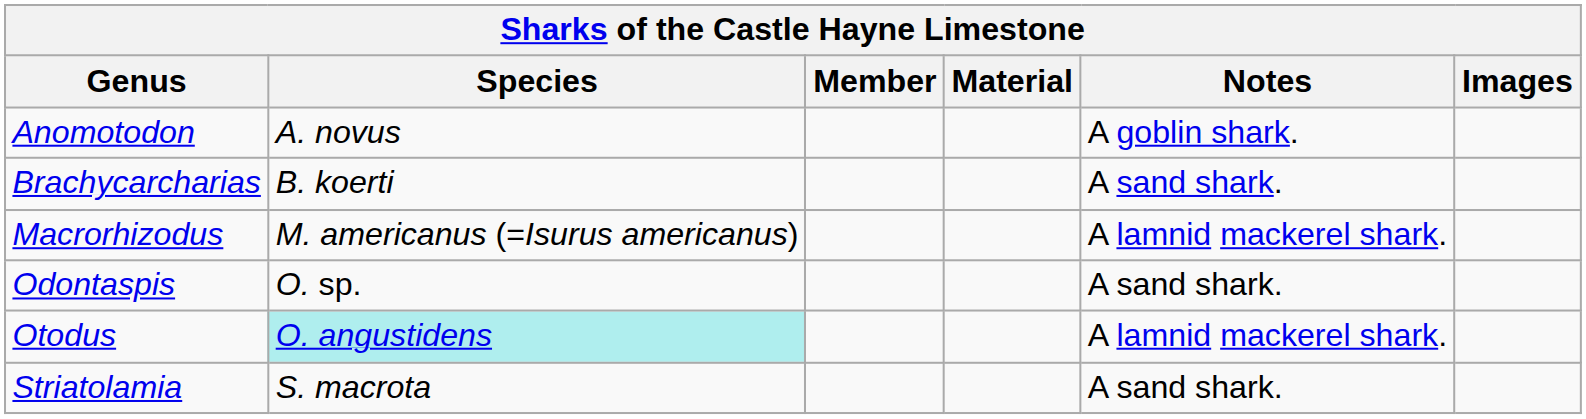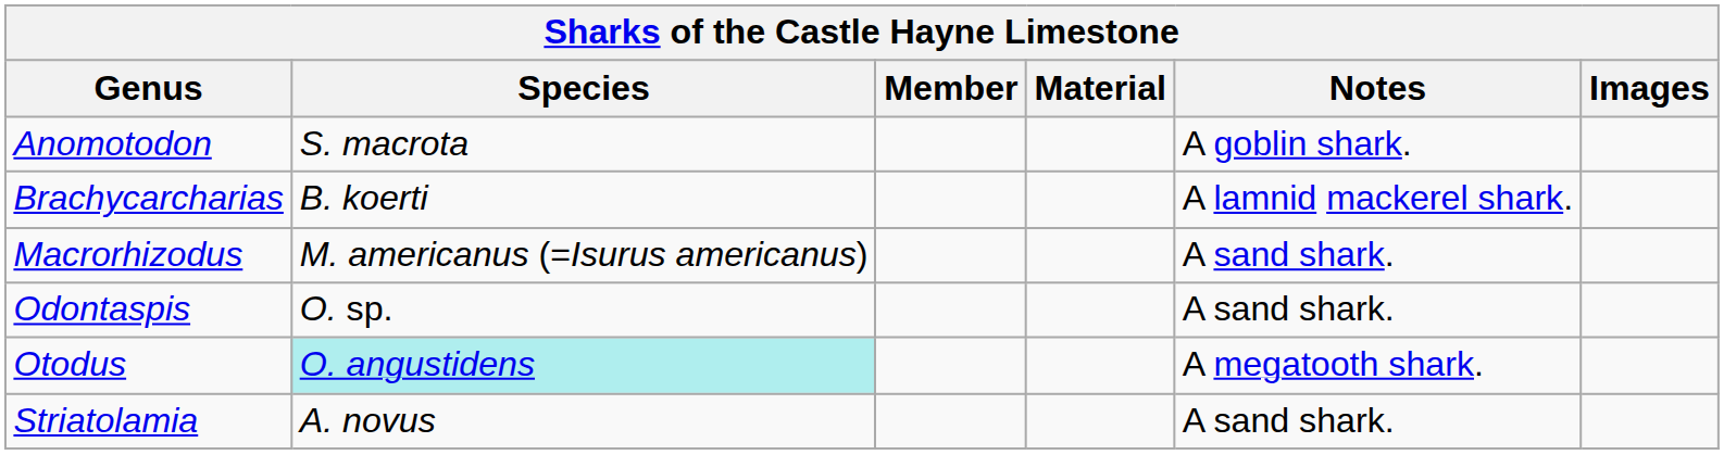Anomotodon | Species: A. novus -> S. macrota
Brachycarcharias | Notes: A sand shark. -> A lamnid mackerel shark.
Macrorhizodus | Notes: A lamnid mackerel shark. -> A sand shark.
Otodus | Notes: A lamnid mackerel shark. -> A megatooth shark.
Striatolamia | Species: S. macrota -> A. novus
